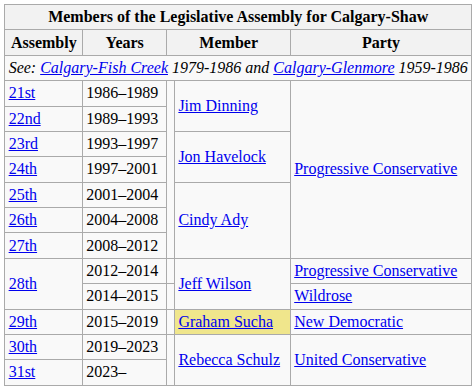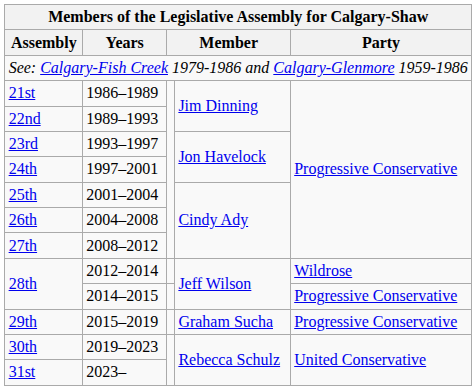28th / 2012–2014 | Party: Progressive Conservative -> Wildrose
28th / 2014–2015 | Party: Wildrose -> Progressive Conservative
29th | column 4: khaki background -> no background
29th | Party: New Democratic -> Progressive Conservative
